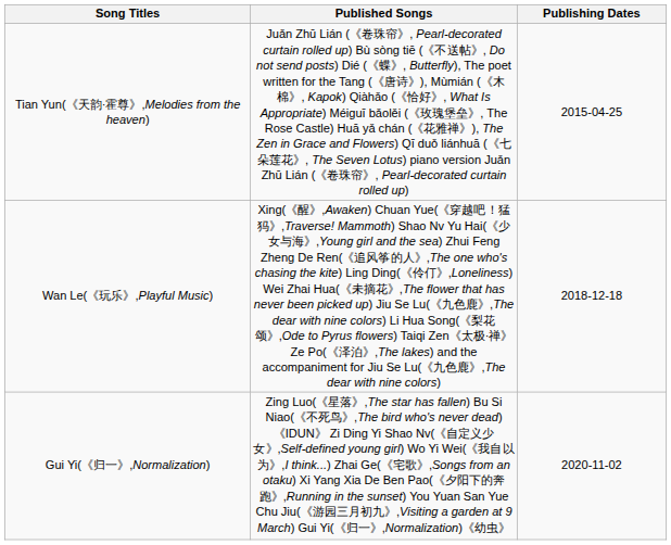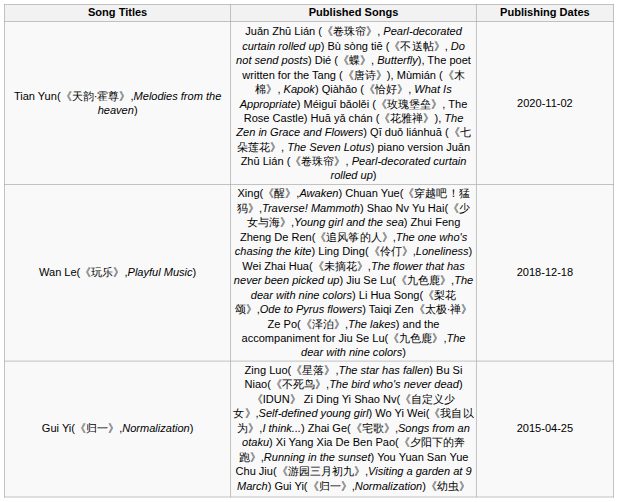Tian Yun(《天韵·霍尊》,Melodies from the heaven) | Publishing Dates: 2015-04-25 -> 2020-11-02
Gui Yi(《归一》,Normalization) | Publishing Dates: 2020-11-02 -> 2015-04-25
